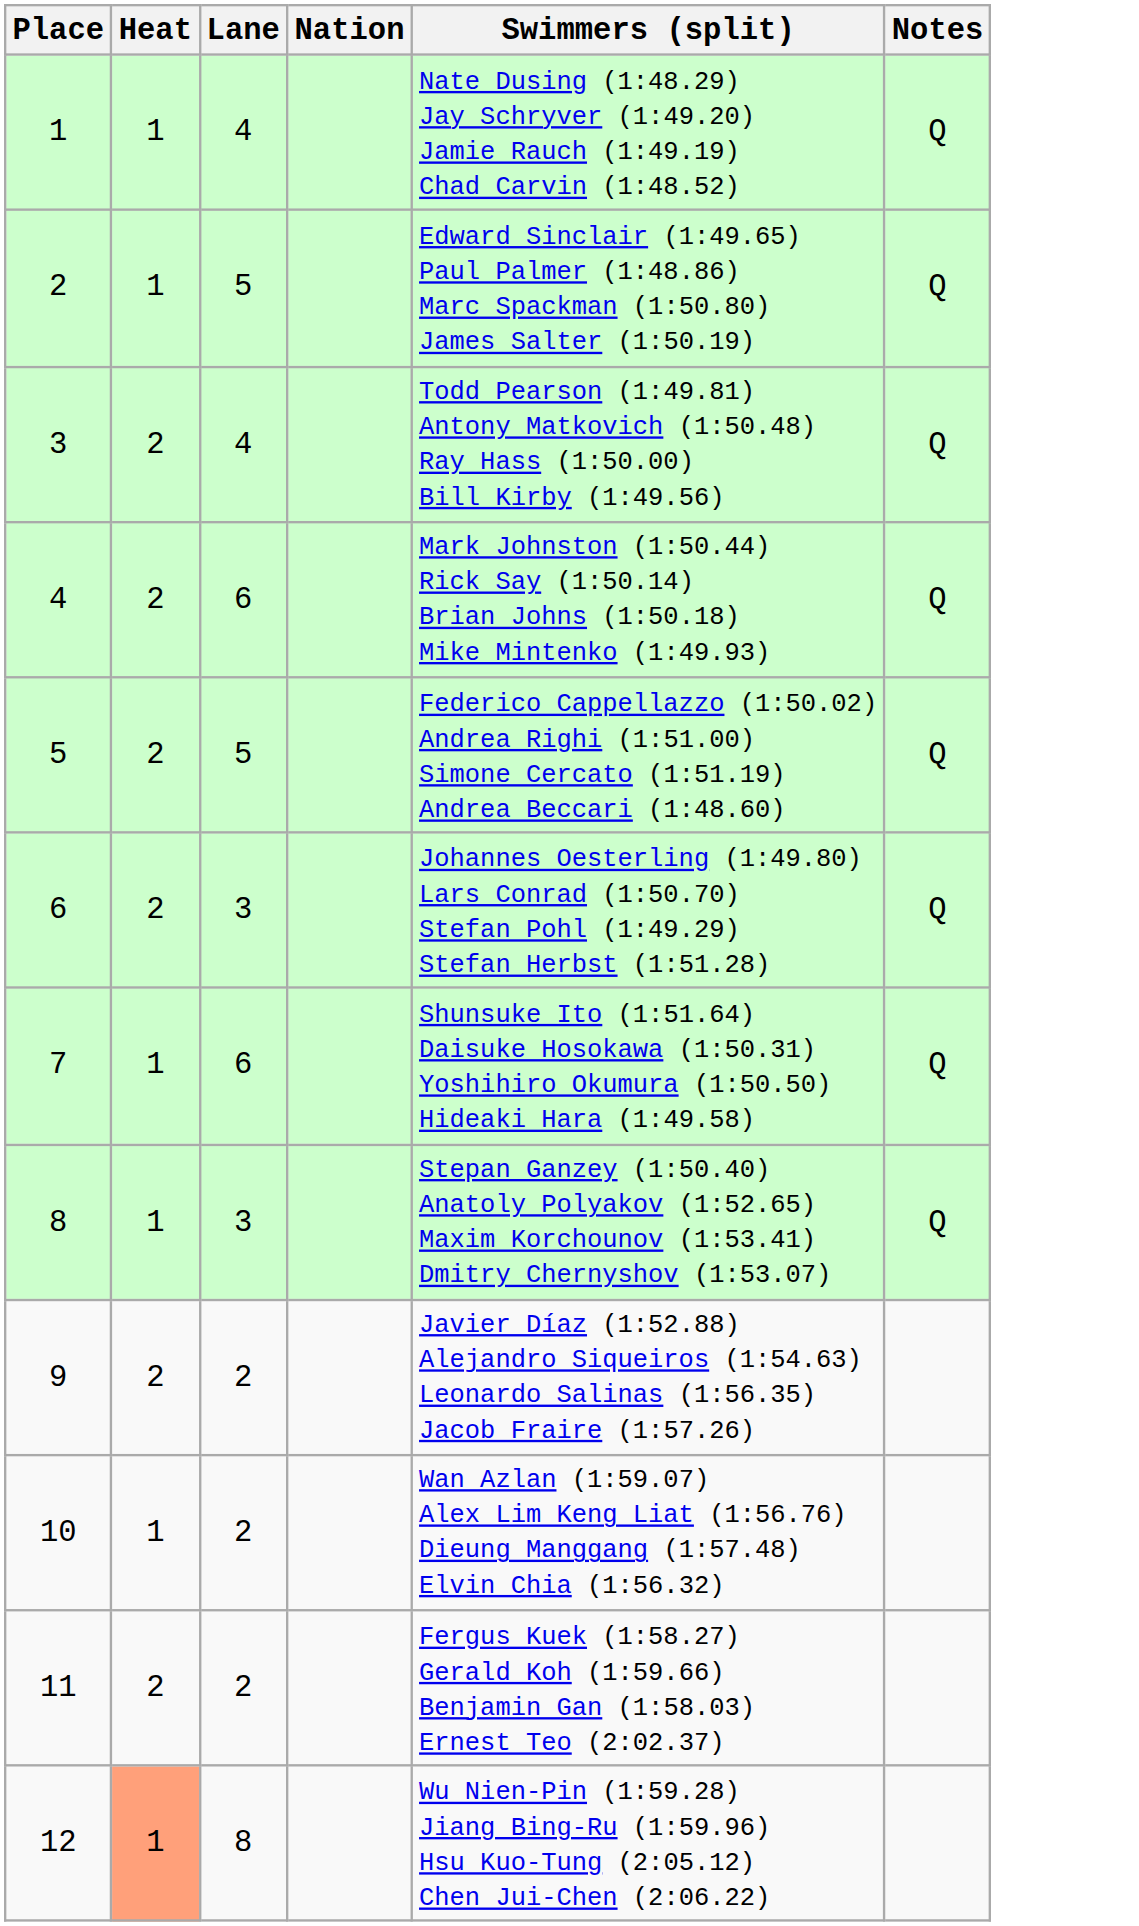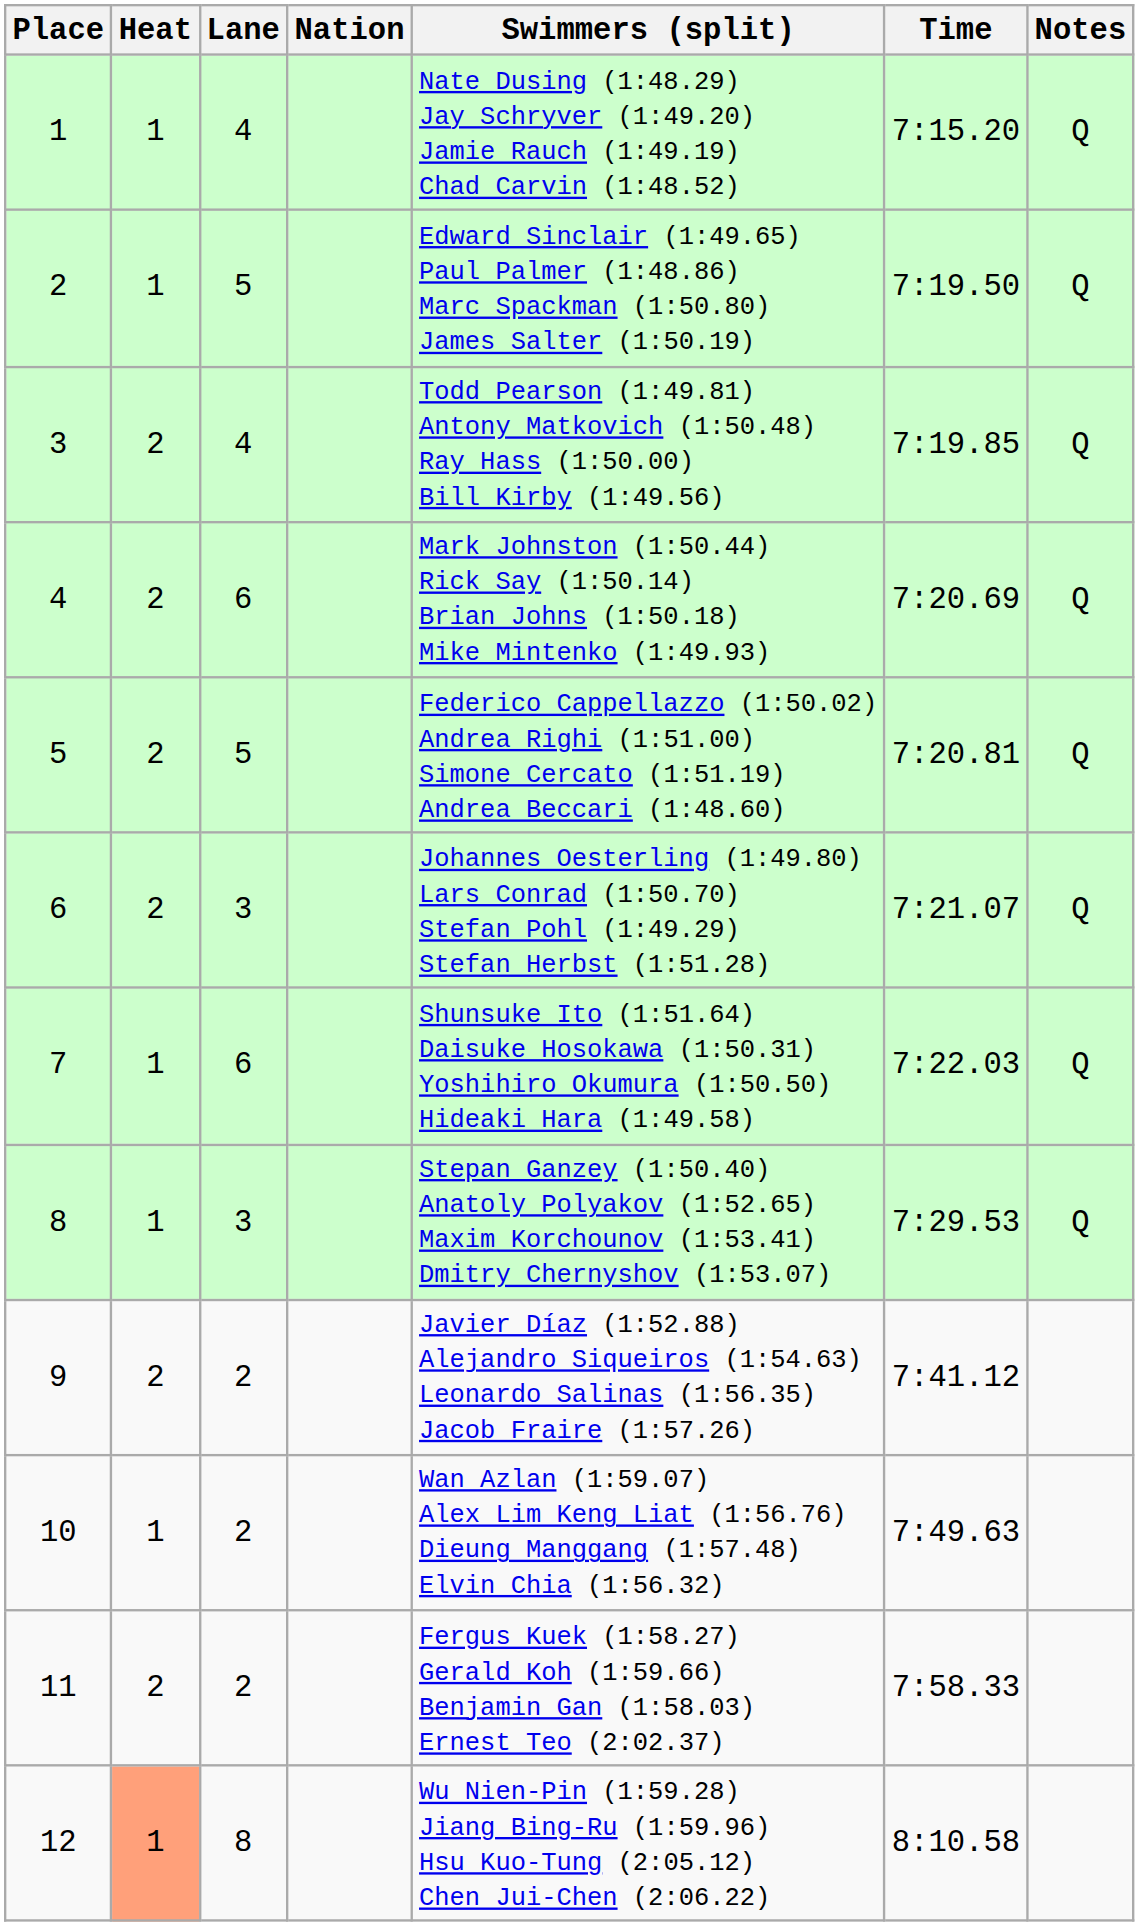+ column: Time | 7:15.20 | 7:19.50 | 7:19.85 | 7:20.69 | 7:20.81 | 7:21.07 | 7:22.03 | 7:29.53 | 7:41.12 | 7:49.63 | 7:58.33 | 8:10.58
